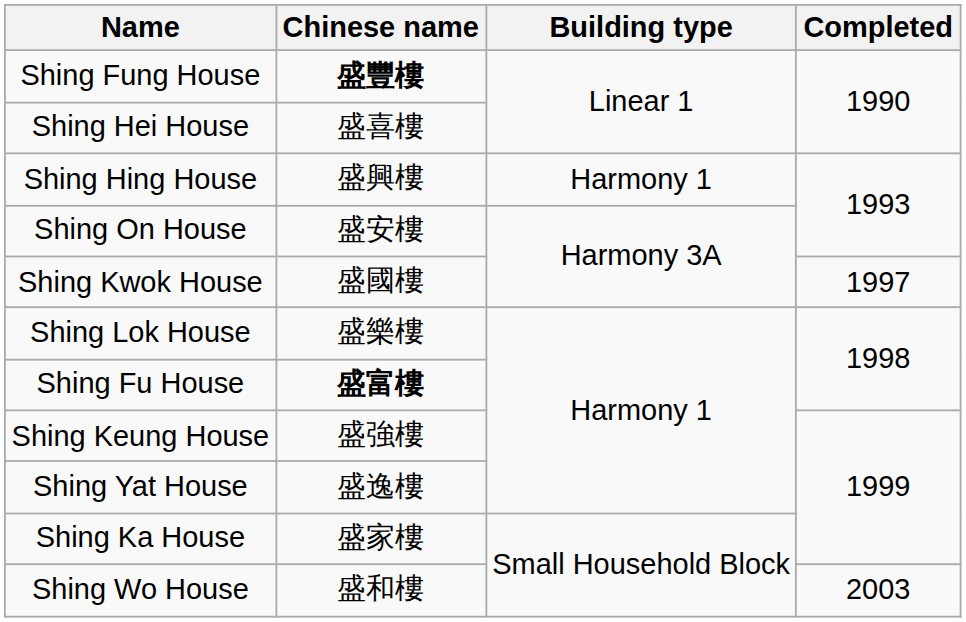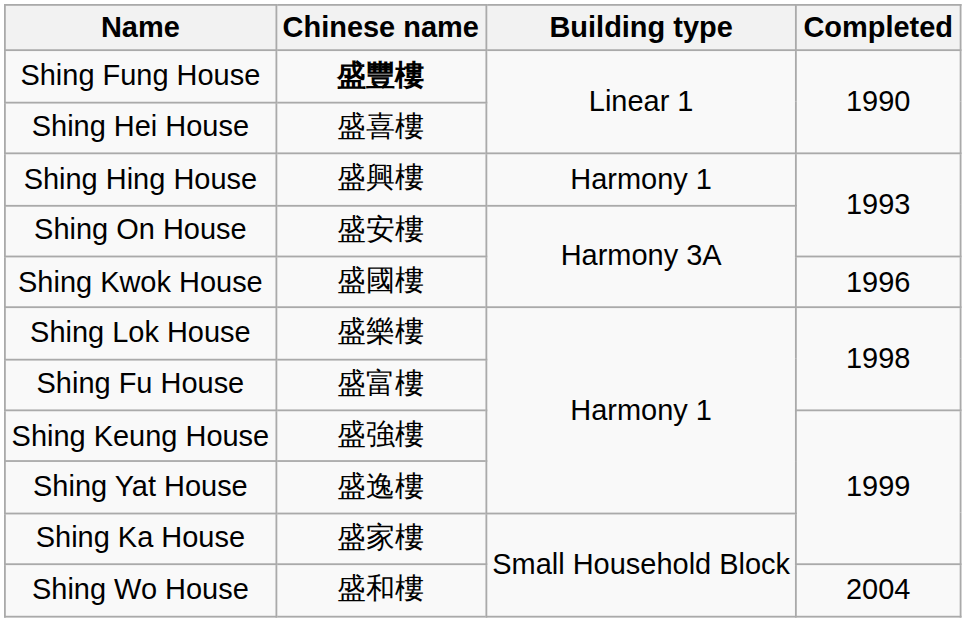Shing Kwok House | Completed: 1997 -> 1996
Shing Fu House | Chinese name: bold -> normal
Shing Wo House | Completed: 2003 -> 2004
